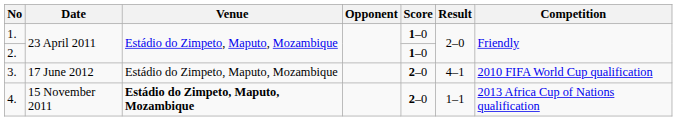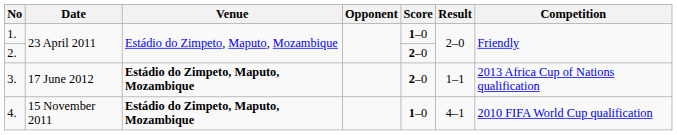2. | Score: 1–0 -> 2–0
3. | Venue: normal -> bold
3. | Result: 4–1 -> 1–1
3. | Competition: 2010 FIFA World Cup qualification -> 2013 Africa Cup of Nations qualification
4. | Score: 2–0 -> 1–0
4. | Result: 1–1 -> 4–1
4. | Competition: 2013 Africa Cup of Nations qualification -> 2010 FIFA World Cup qualification
